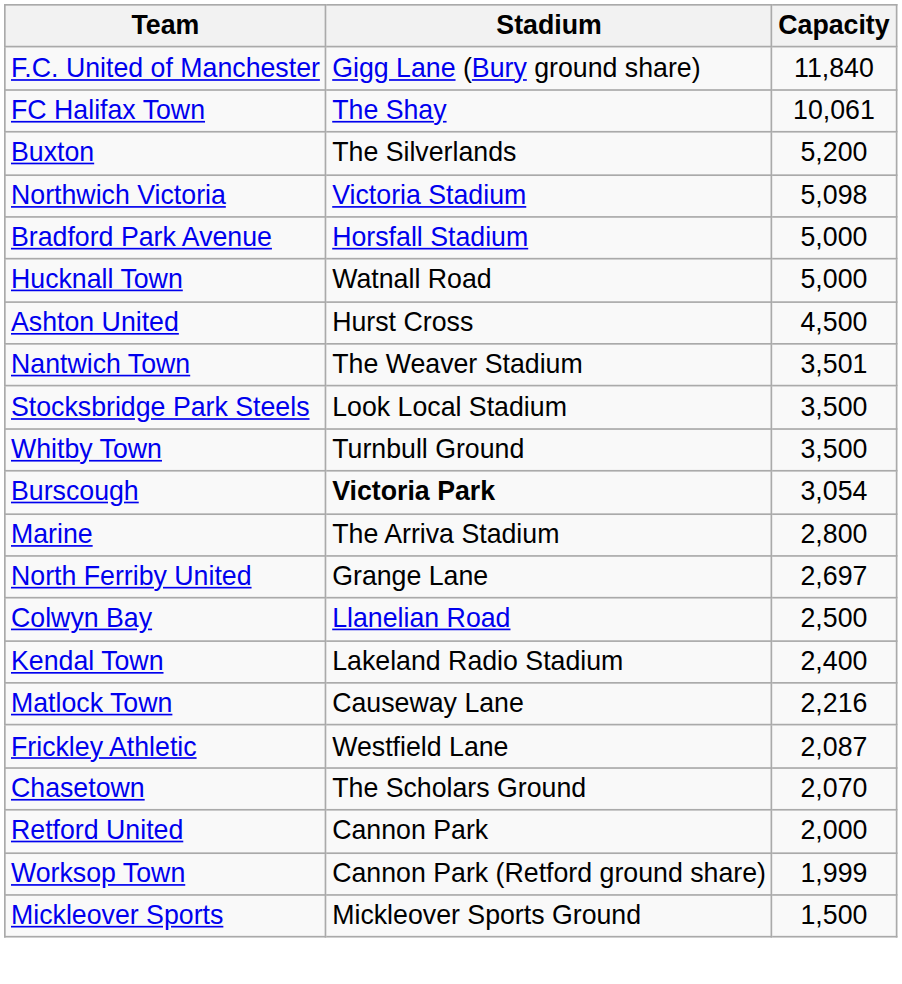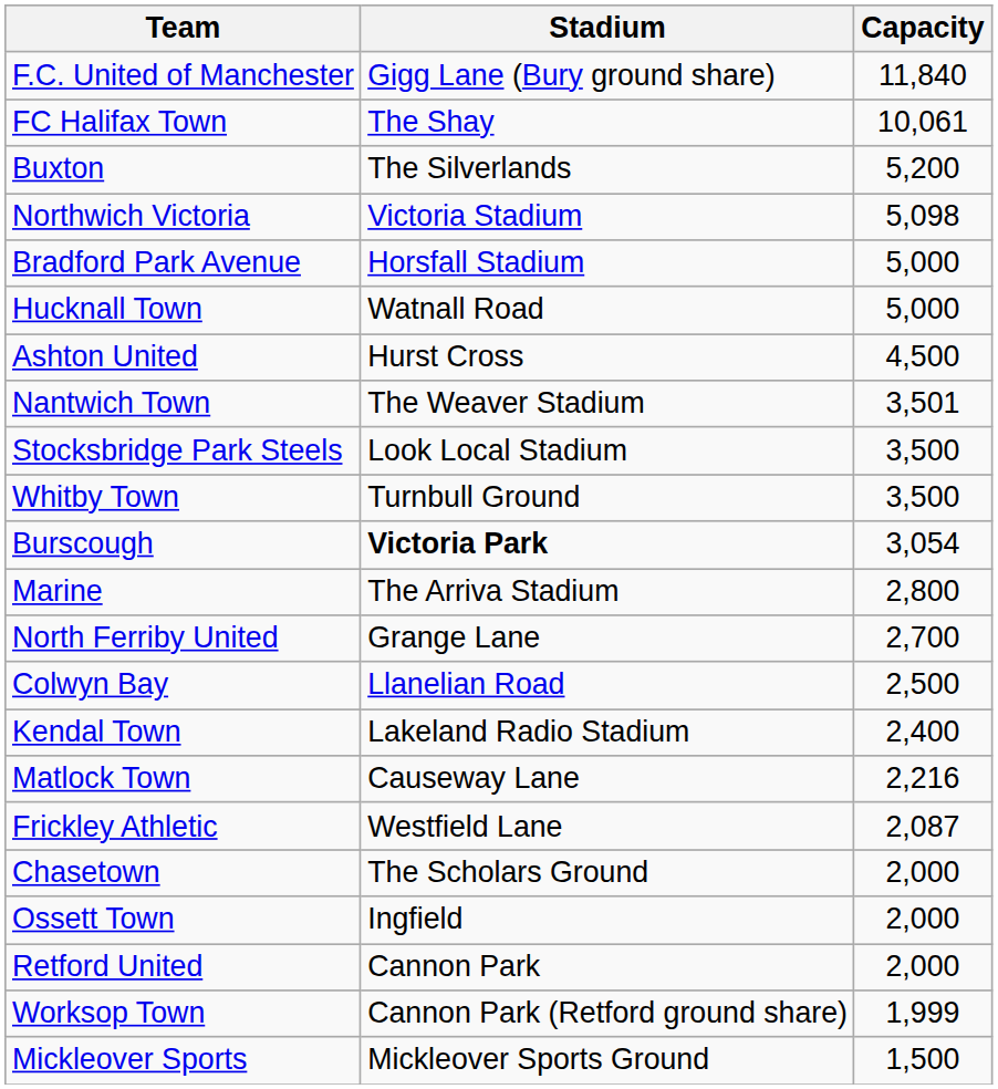North Ferriby United | Capacity: 2,697 -> 2,700
Chasetown | Capacity: 2,070 -> 2,000
+ row: Ossett Town | Ingfield | 2,000
